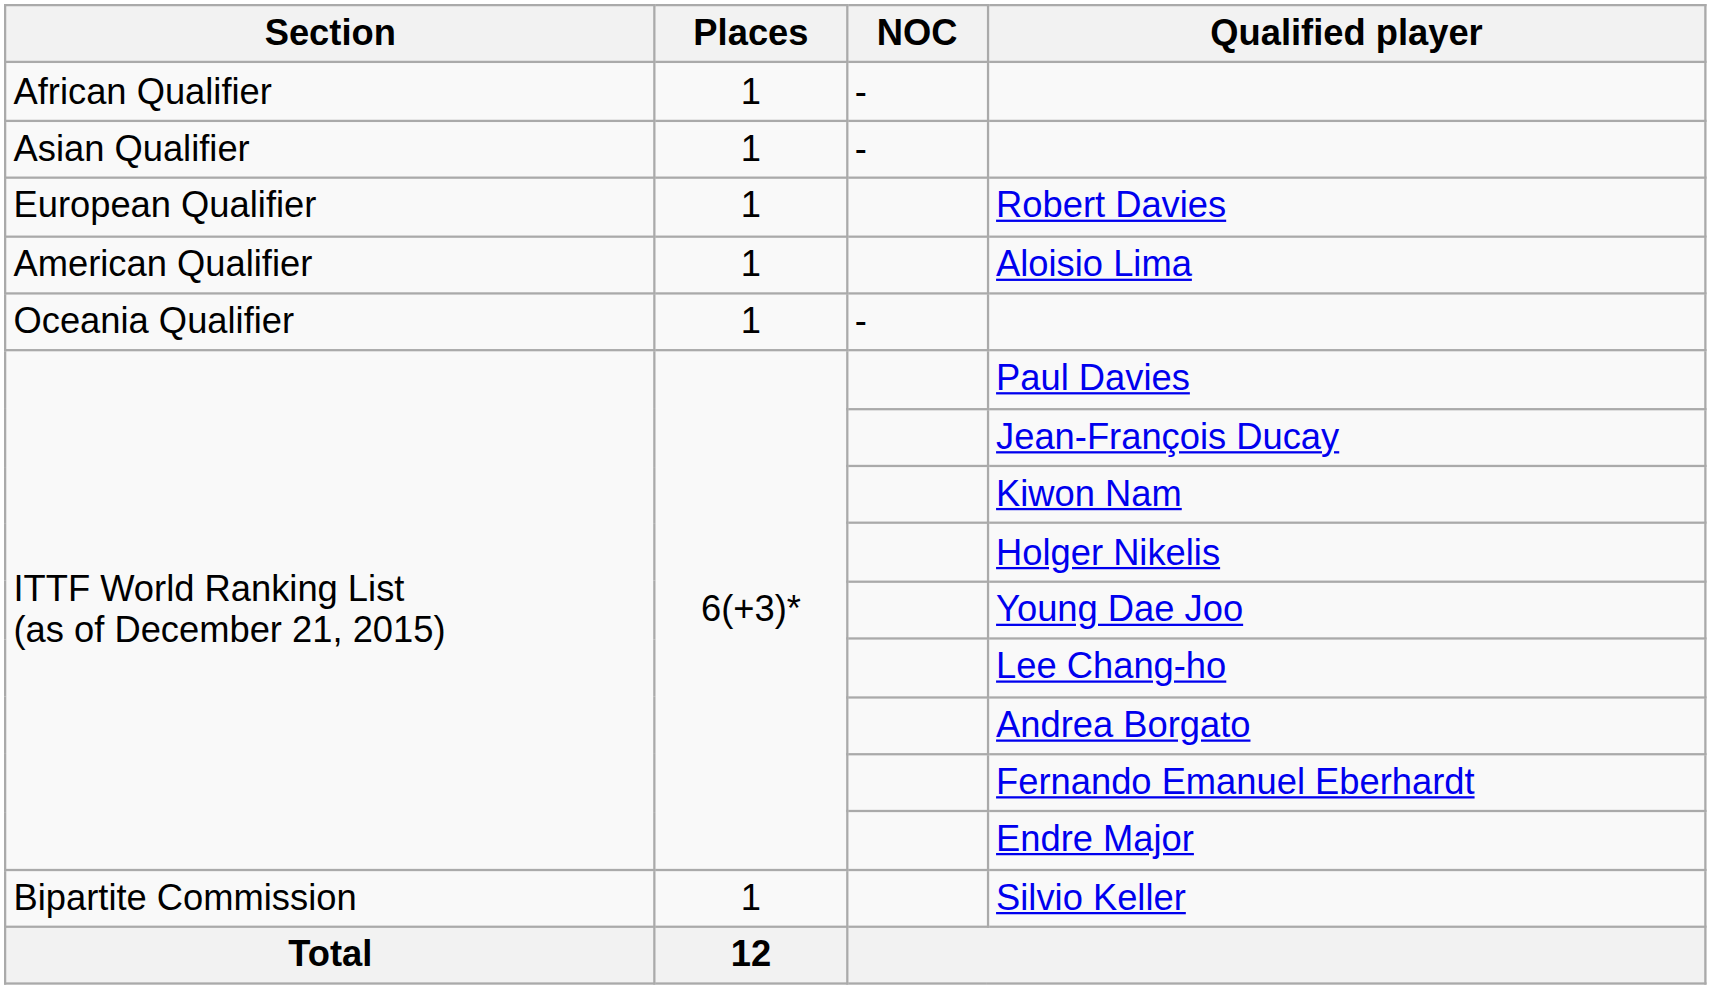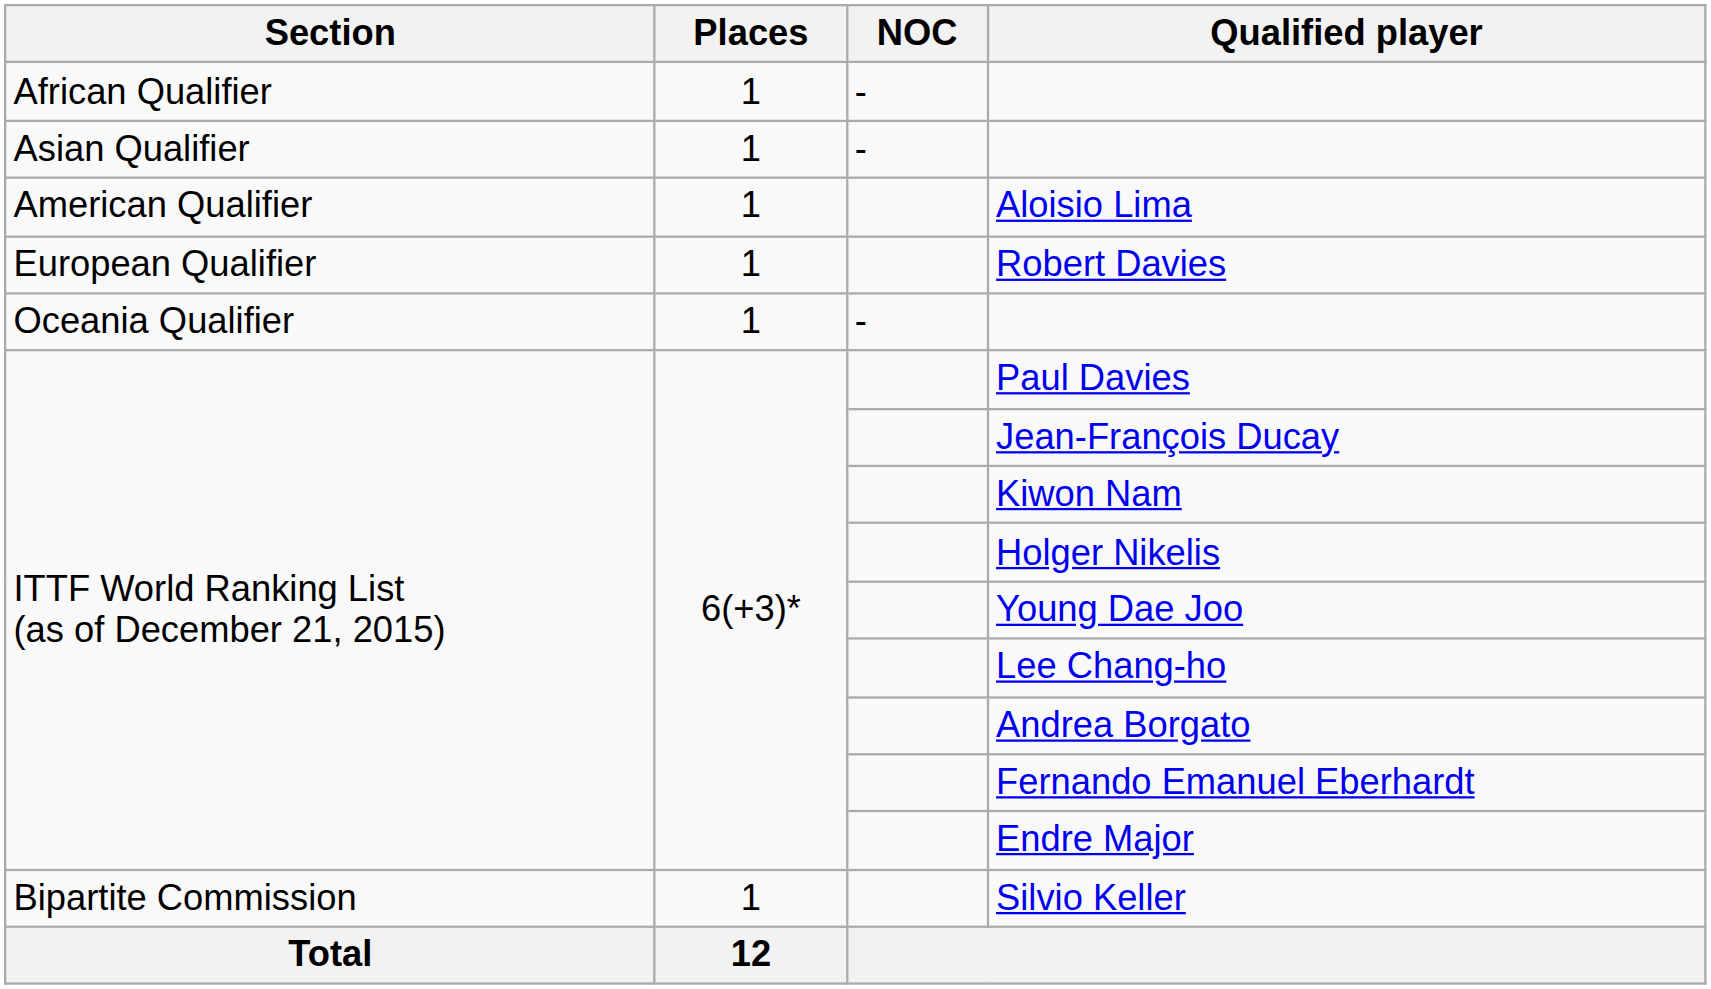rows swapped: Aloisio Lima <-> Robert Davies
